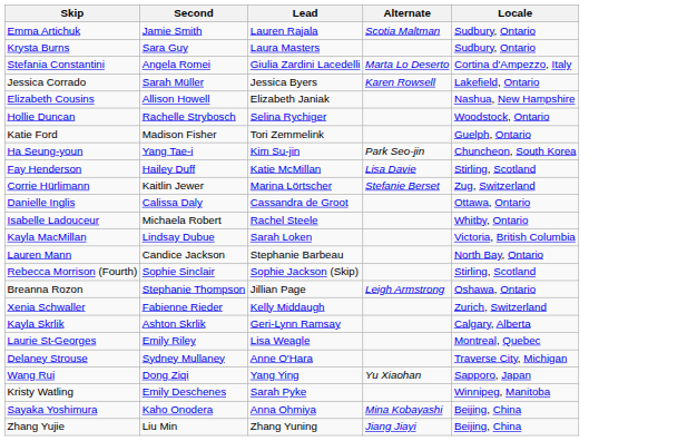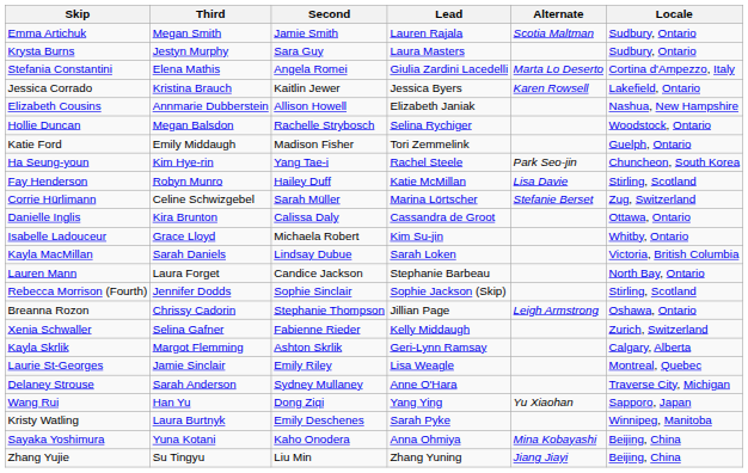+ column: Third | Megan Smith | Jestyn Murphy | Elena Mathis | Kristina Brauch | Annmarie Dubberstein | Megan Balsdon | Emily Middaugh | Kim Hye-rin | Robyn Munro | Celine Schwizgebel | Kira Brunton | Grace Lloyd | Sarah Daniels | Laura Forget | Jennifer Dodds | Chrissy Cadorin | Selina Gafner | Margot Flemming | Jamie Sinclair | Sarah Anderson | Han Yu | Laura Burtnyk | Yuna Kotani | Su Tingyu
Jessica Corrado | Second: Sarah Müller -> Kaitlin Jewer
Ha Seung-youn | Lead: Kim Su-jin -> Rachel Steele
Corrie Hürlimann | Second: Kaitlin Jewer -> Sarah Müller
Isabelle Ladouceur | Lead: Rachel Steele -> Kim Su-jin
